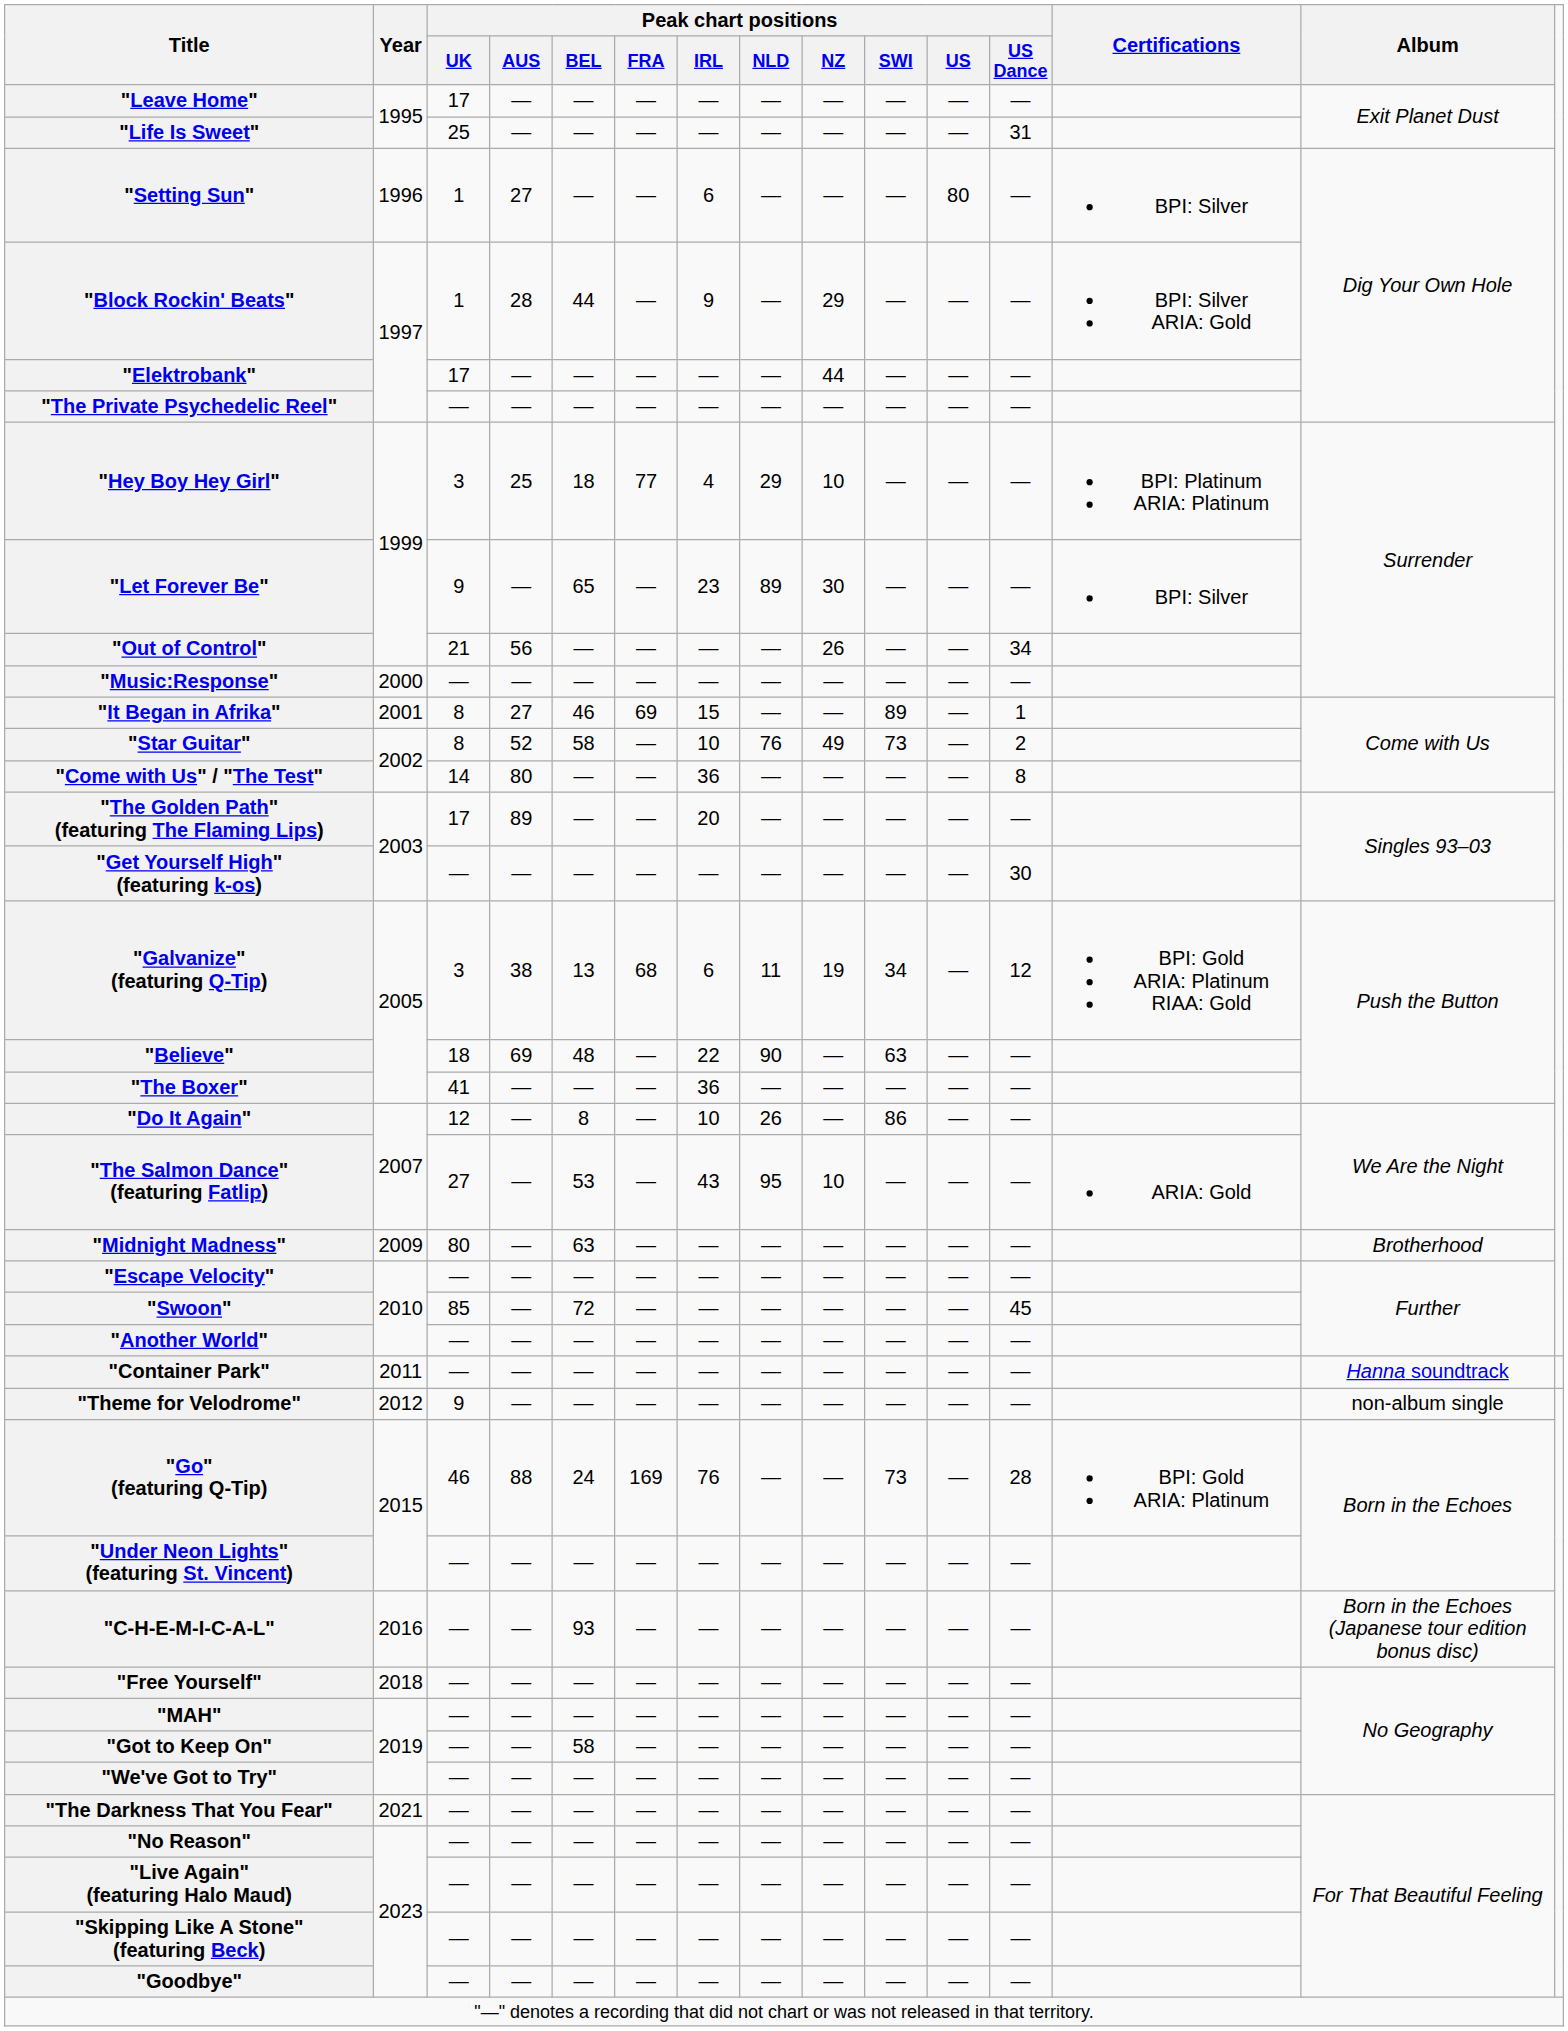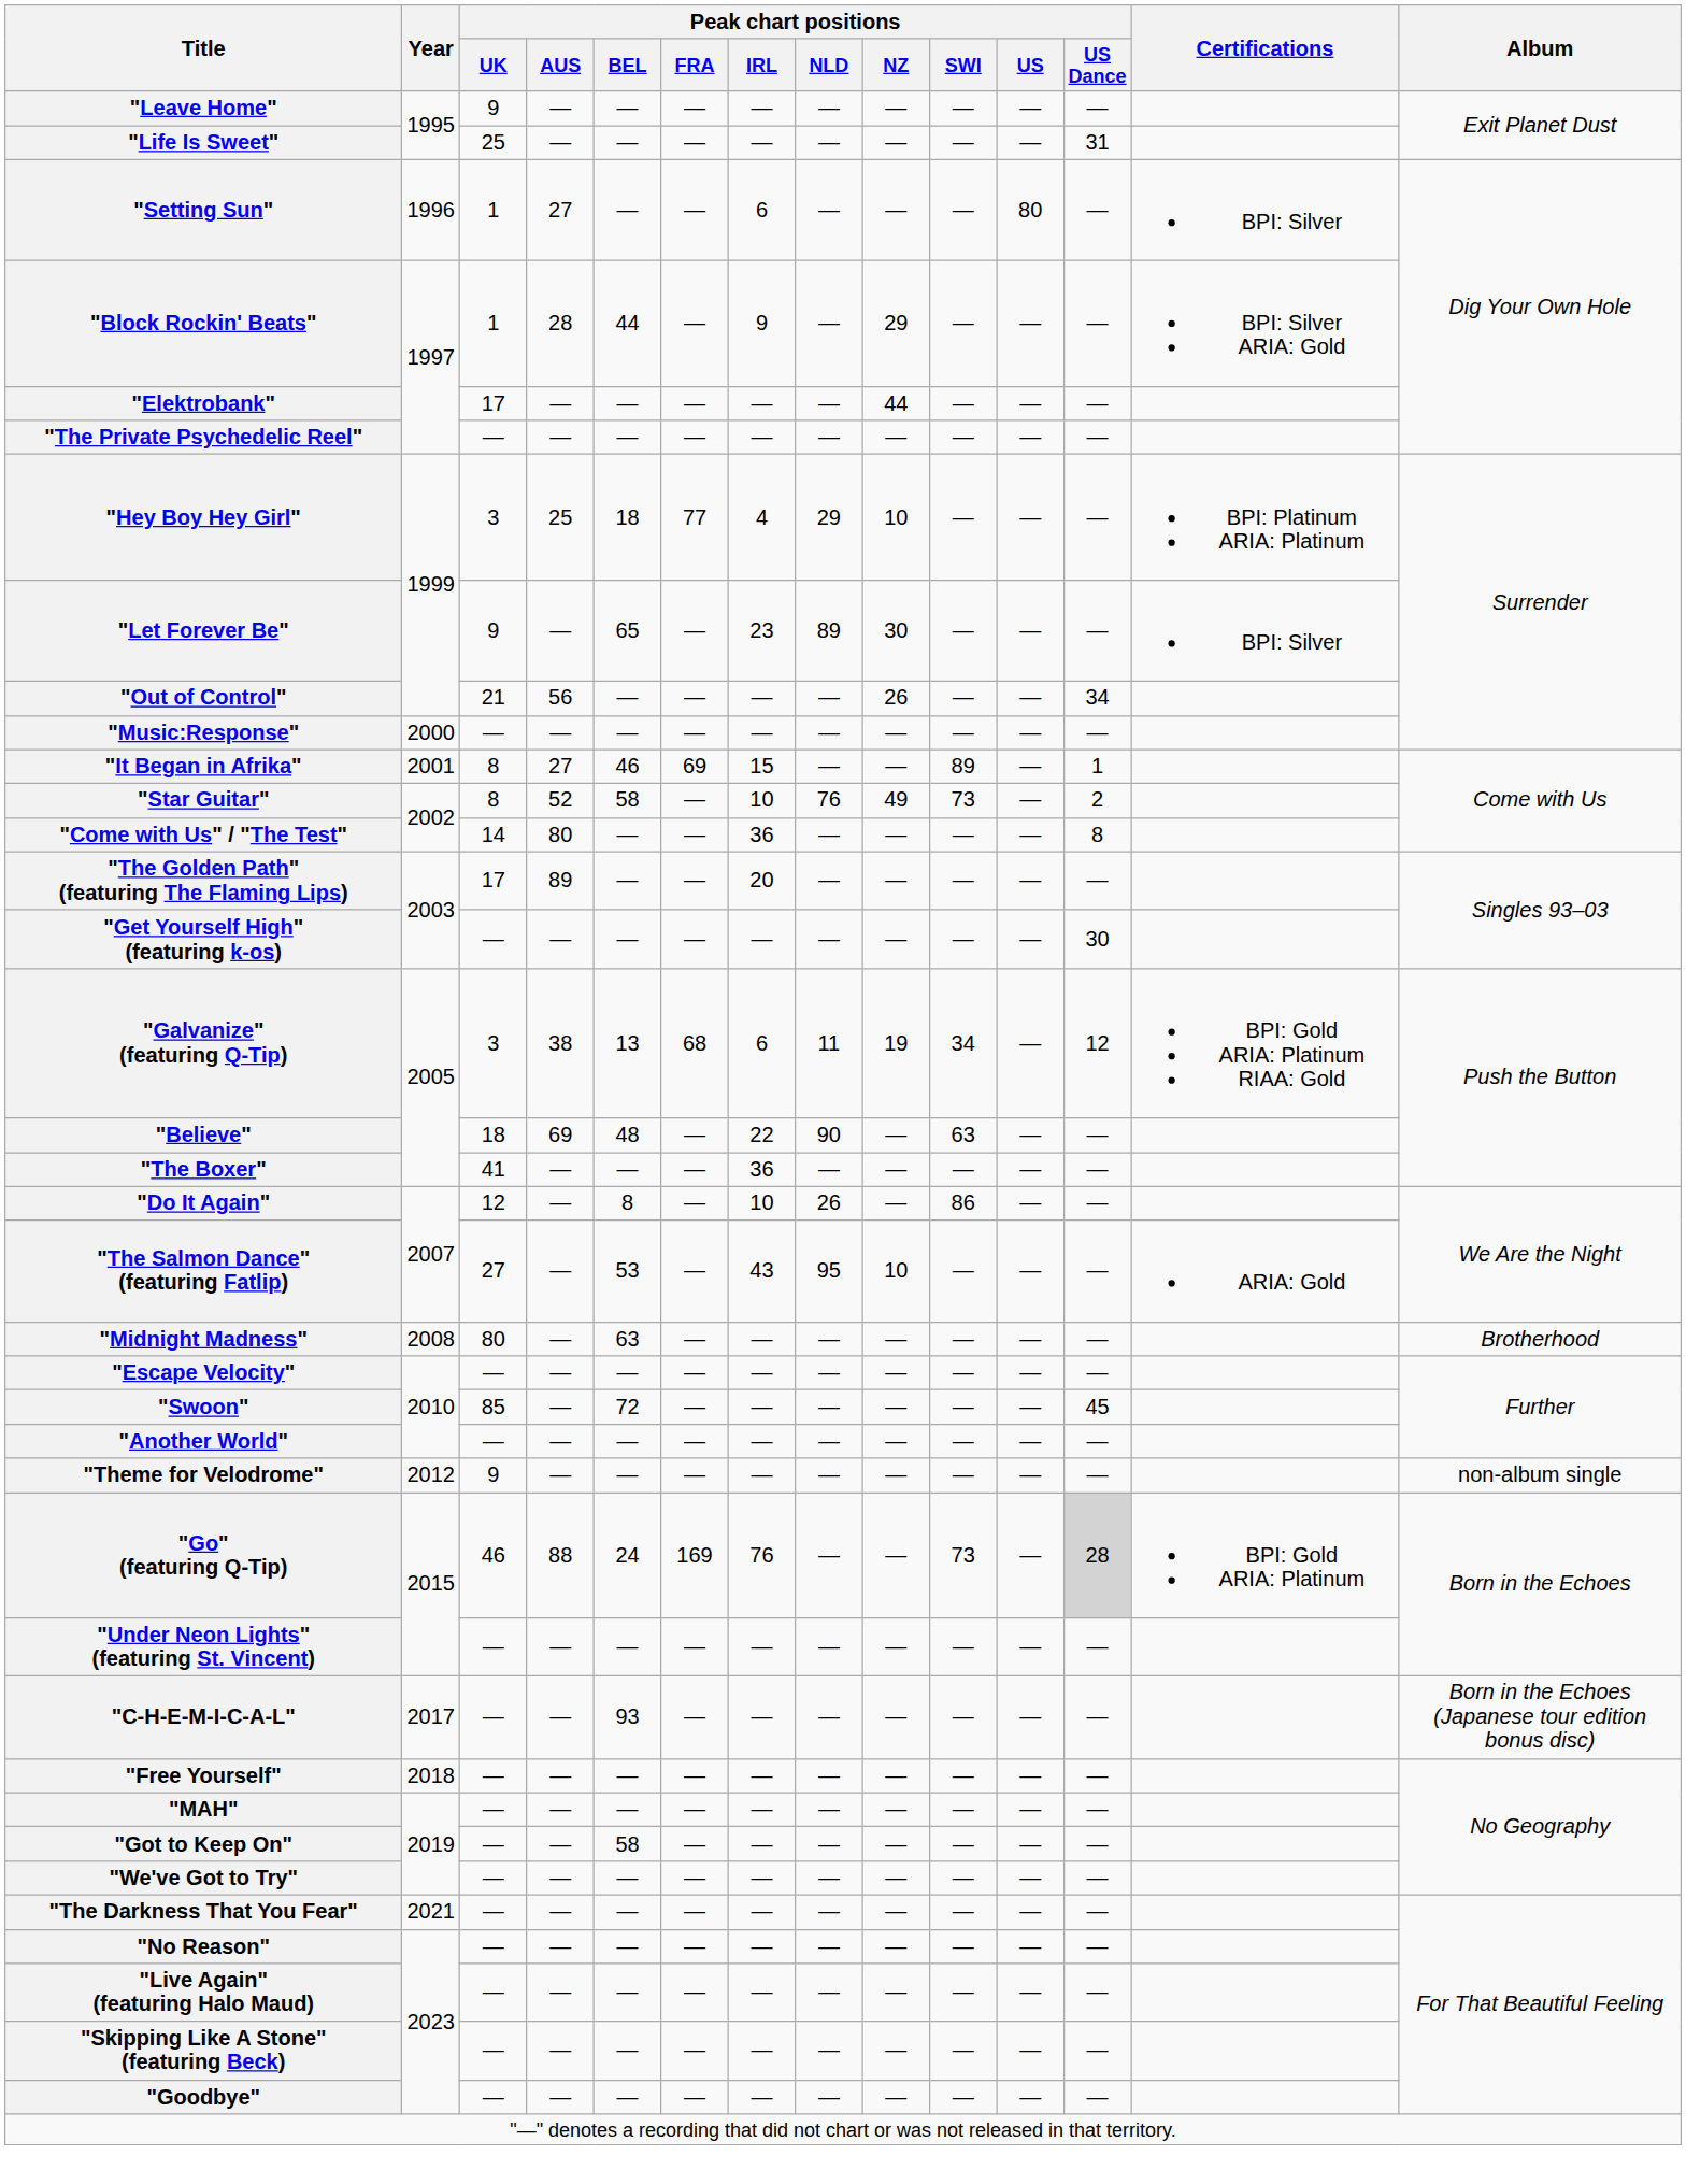"Leave Home" | Peak chart positions / UK: 17 -> 9
"Midnight Madness" | Year: 2009 -> 2008
- row: "Container Park" | 2011 | — | — | — | — | — | — | — | — | — | — | Hanna soundtrack
"Go" (featuring Q-Tip) | Peak chart positions / US Dance: no background -> lightgrey background
"C-H-E-M-I-C-A-L" | Year: 2016 -> 2017
